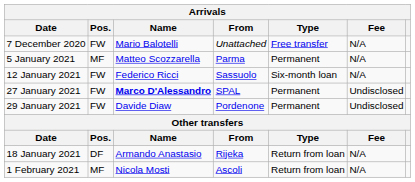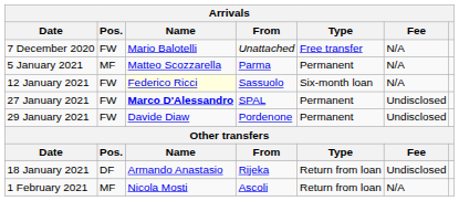12 January 2021 | Name: no background -> lightyellow background
18 January 2021 | Fee: N/A -> Undisclosed
